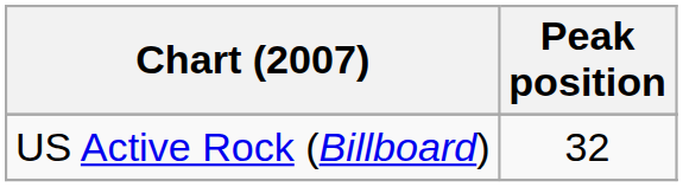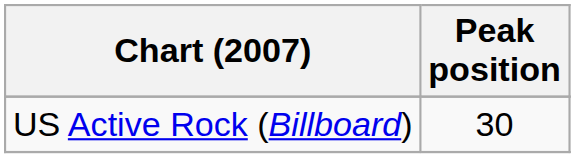US Active Rock (Billboard) | Peak position: 32 -> 30
